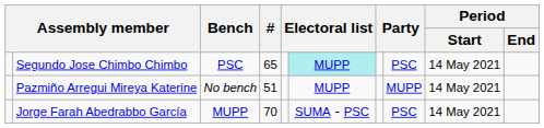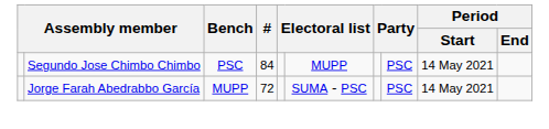Segundo Jose Chimbo Chimbo | #: 65 -> 84
Segundo Jose Chimbo Chimbo | column 6: paleturquoise background -> no background
- row: Pazmiño Arregui Mireya Katerine | No bench | 51 | MUPP | MUPP | 14 May 2021
Jorge Farah Abedrabbo García | #: 70 -> 72
